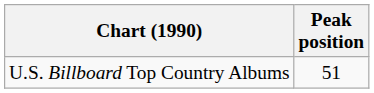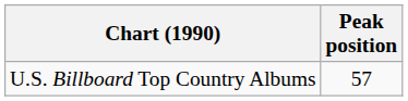U.S. Billboard Top Country Albums | Peak position: 51 -> 57
